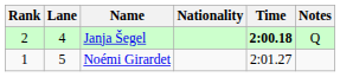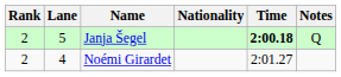Janja Šegel | Lane: 4 -> 5
Noémi Girardet | Rank: 1 -> 2
Noémi Girardet | Lane: 5 -> 4
